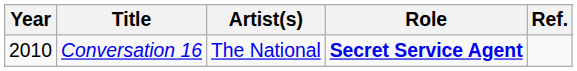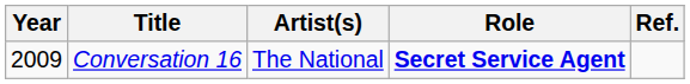Conversation 16 | Year: 2010 -> 2009
